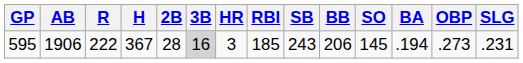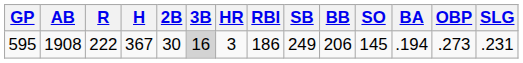595 | AB: 1906 -> 1908
595 | 2B: 28 -> 30
595 | RBI: 185 -> 186
595 | SB: 243 -> 249
